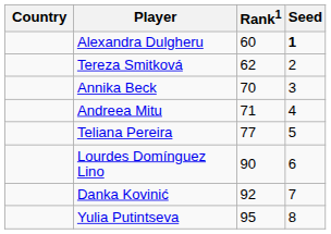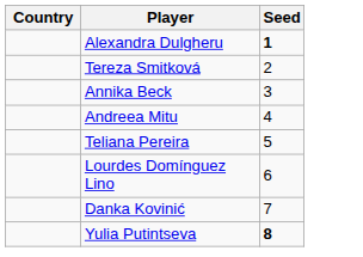- column: Rank1 | 60 | 62 | 70 | 71 | 77 | 90 | 92 | 95
Yulia Putintseva | Seed: normal -> bold
